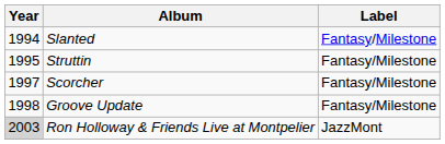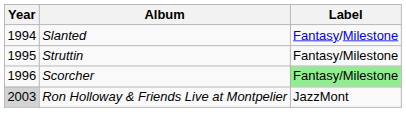Scorcher | Year: 1997 -> 1996
Scorcher | Label: no background -> lightgreen background
- row: 1998 | Groove Update | Fantasy/Milestone
